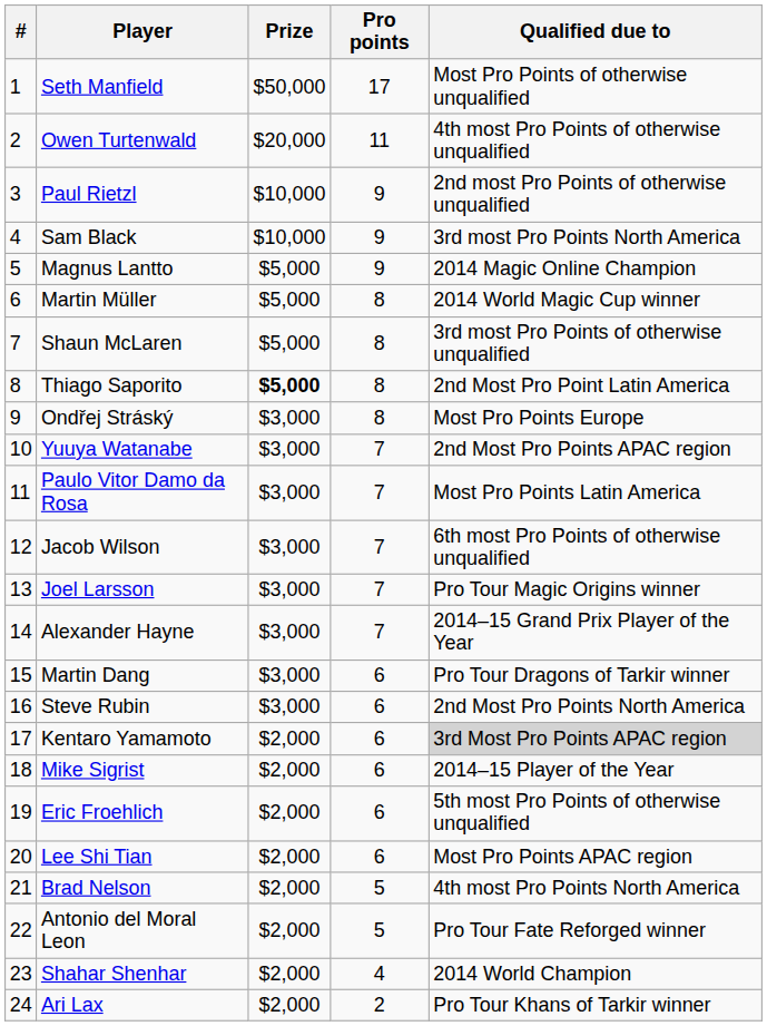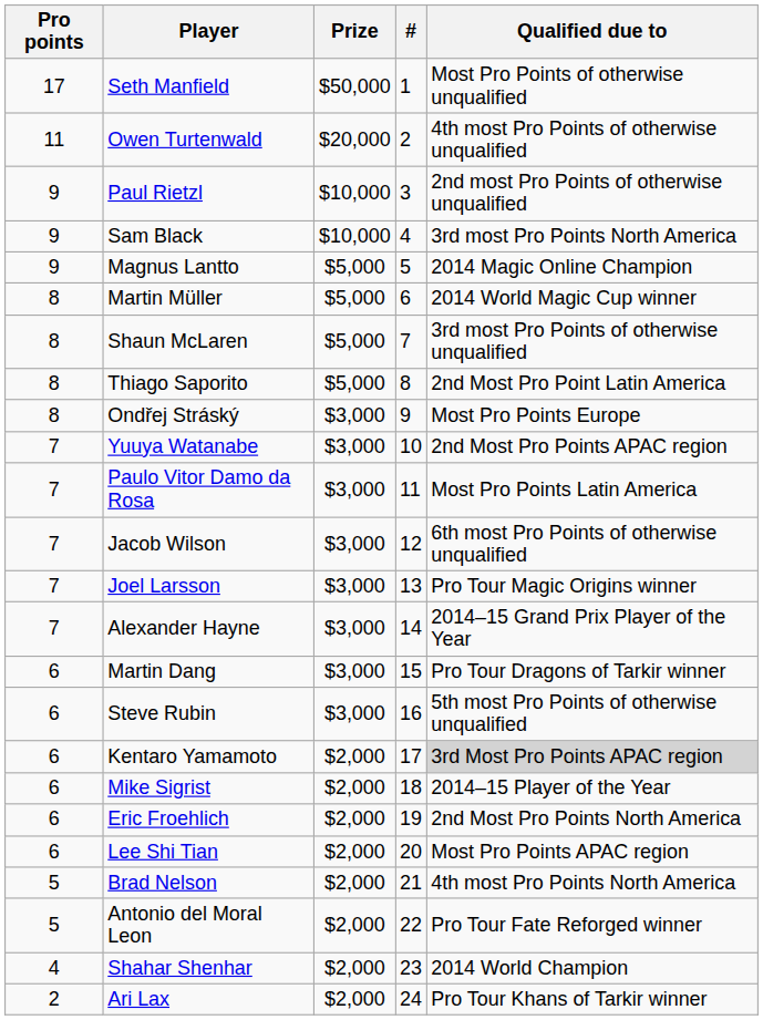columns swapped: # <-> Pro points
Thiago Saporito | Prize: bold -> normal
Steve Rubin | Qualified due to: 2nd Most Pro Points North America -> 5th most Pro Points of otherwise unqualified
Eric Froehlich | Qualified due to: 5th most Pro Points of otherwise unqualified -> 2nd Most Pro Points North America
